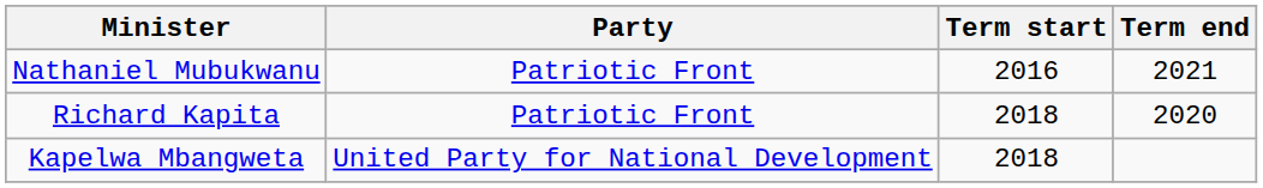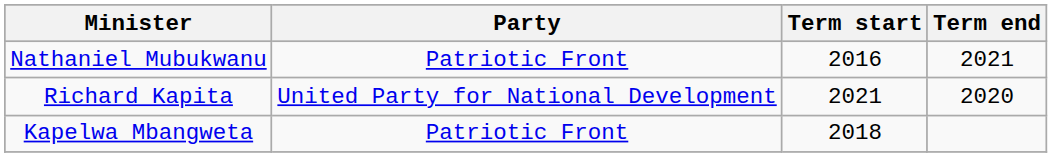Richard Kapita | Party: Patriotic Front -> United Party for National Development
Richard Kapita | Term start: 2018 -> 2021
Kapelwa Mbangweta | Party: United Party for National Development -> Patriotic Front
